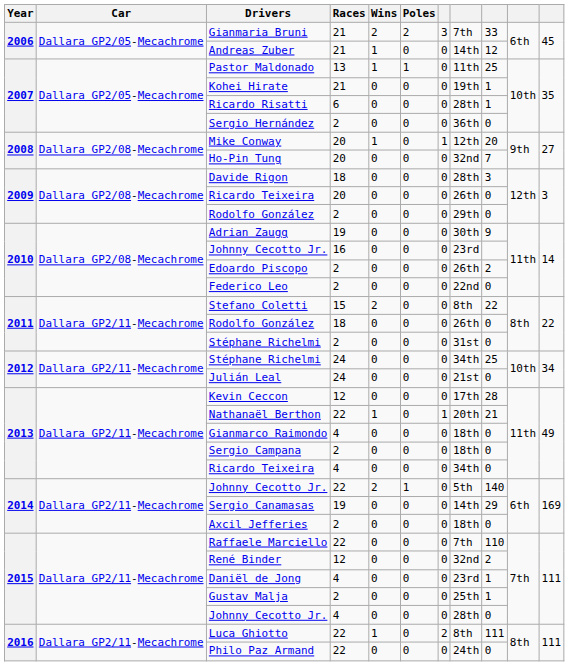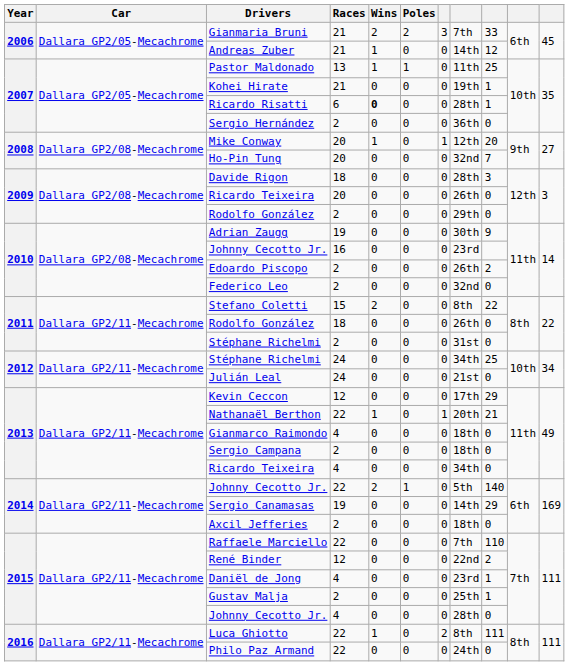Ricardo Risatti | Wins: normal -> bold
Federico Leo | column 8: 22nd -> 32nd
Kevin Ceccon | column 9: 28 -> 29
René Binder | column 8: 32nd -> 22nd
